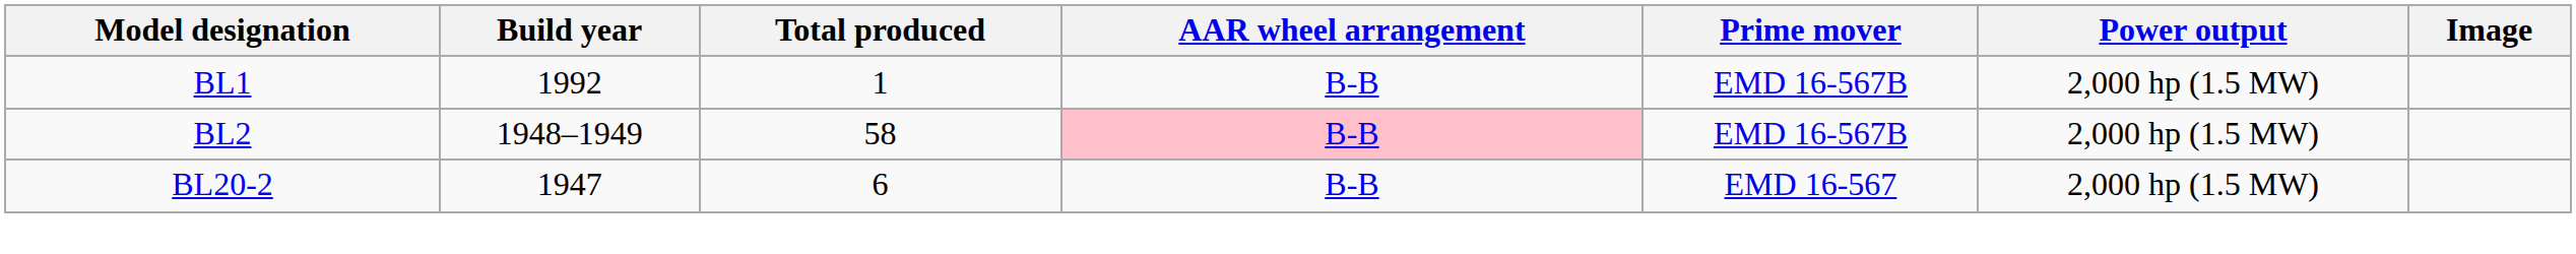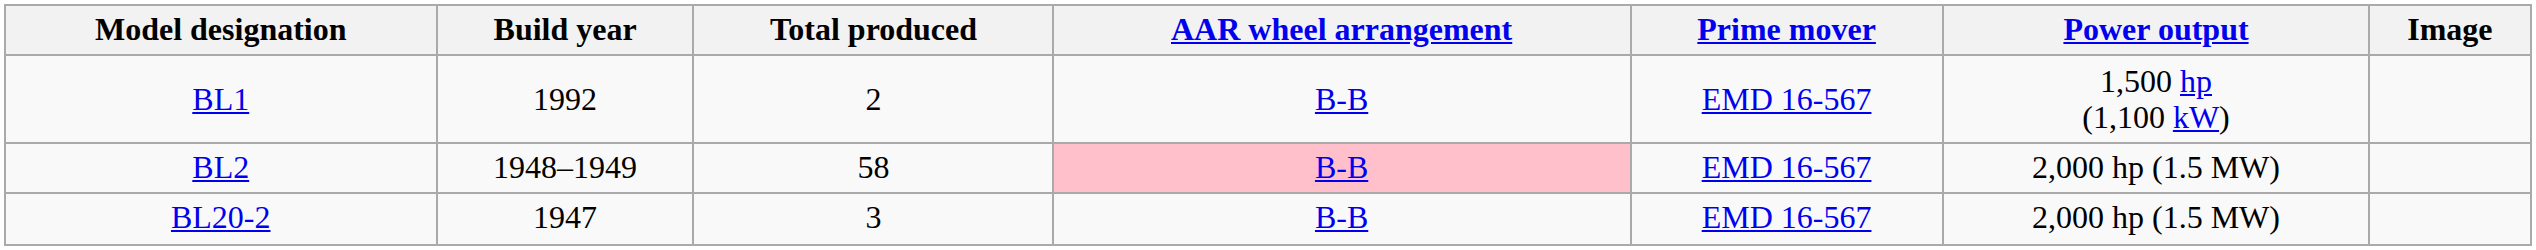BL1 | Total produced: 1 -> 2
BL1 | Prime mover: EMD 16-567B -> EMD 16-567
BL1 | Power output: 2,000 hp (1.5 MW) -> 1,500 hp (1,100 kW)
BL2 | Prime mover: EMD 16-567B -> EMD 16-567
BL20-2 | Total produced: 6 -> 3
